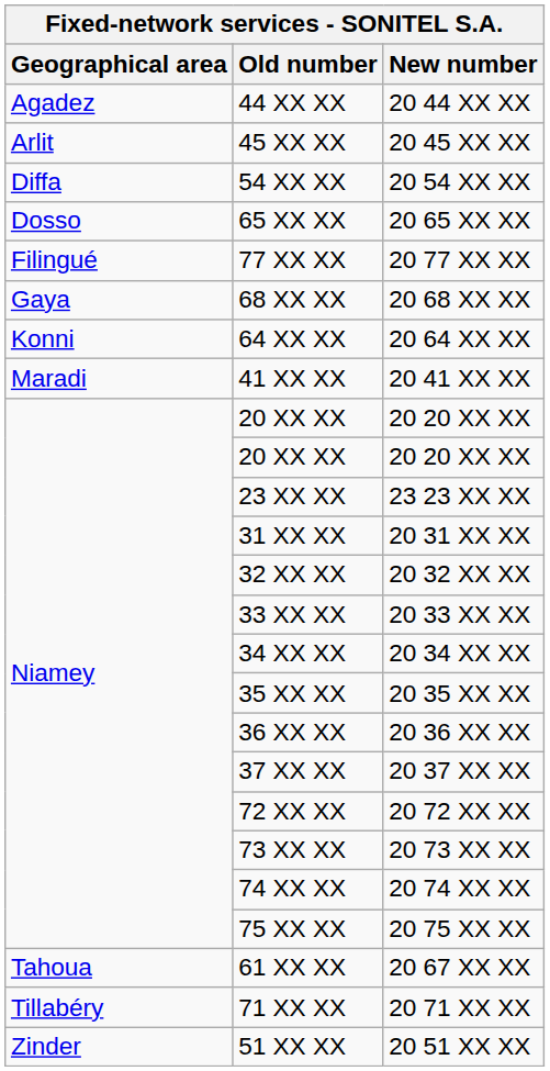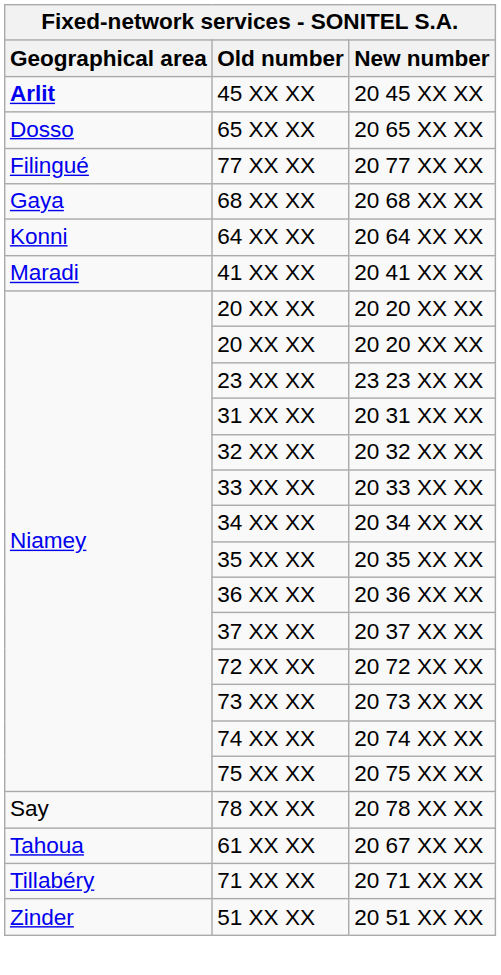- row: Agadez | 44 XX XX | 20 44 XX XX
45 XX XX | Geographical area: normal -> bold
- row: Diffa | 54 XX XX | 20 54 XX XX
+ row: Say | 78 XX XX | 20 78 XX XX
